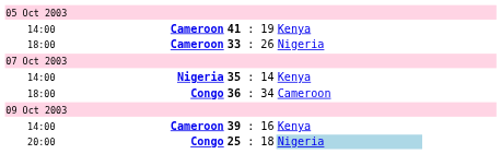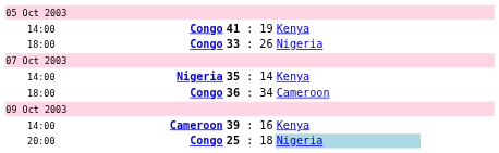41 : 19 | column 2: Cameroon -> Congo
33 : 26 | column 2: Cameroon -> Congo
